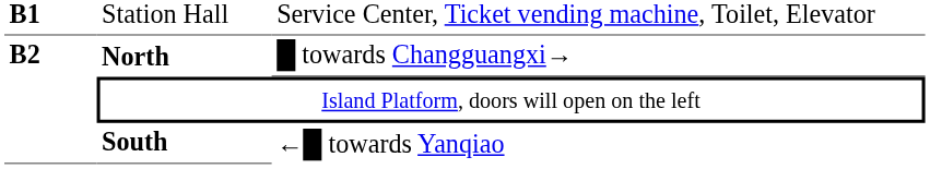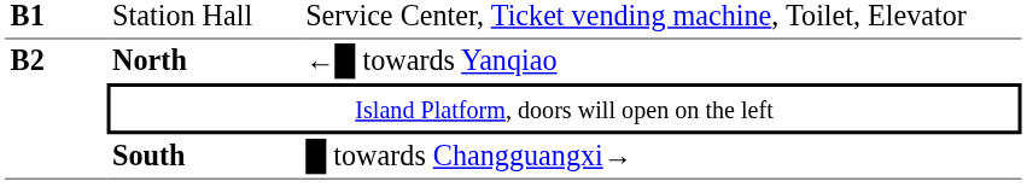North | column 3: █ towards Changguangxi→ -> ←█ towards Yanqiao
South | column 3: ←█ towards Yanqiao -> █ towards Changguangxi→
